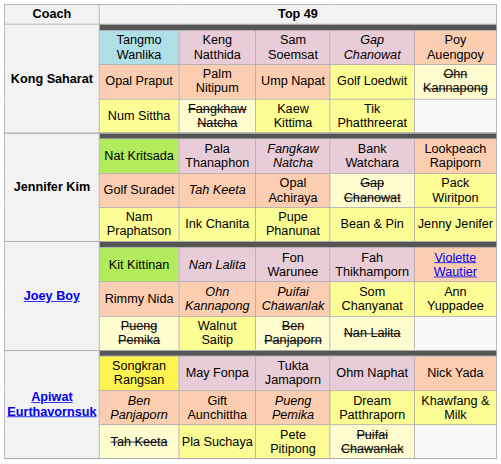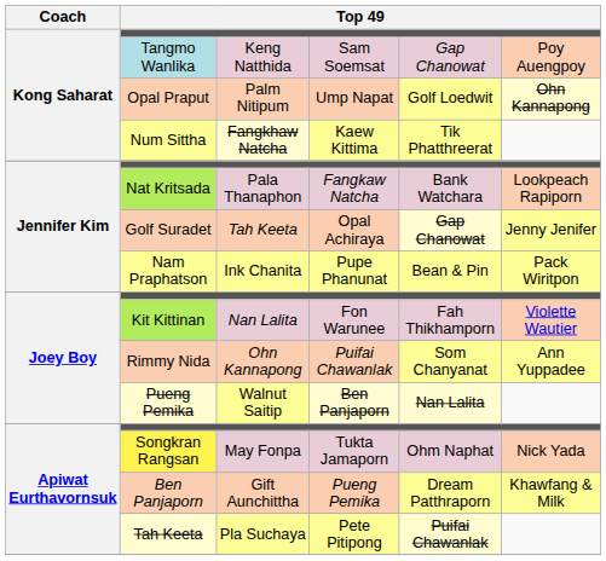Golf Suradet | column 6: Pack Wiritpon -> Jenny Jenifer
Nam Praphatson | column 6: Jenny Jenifer -> Pack Wiritpon
